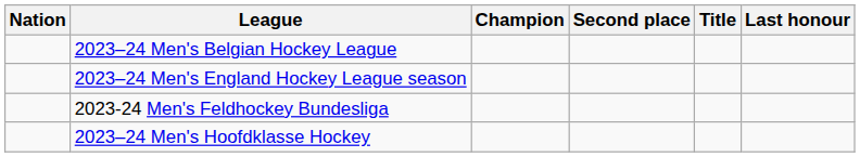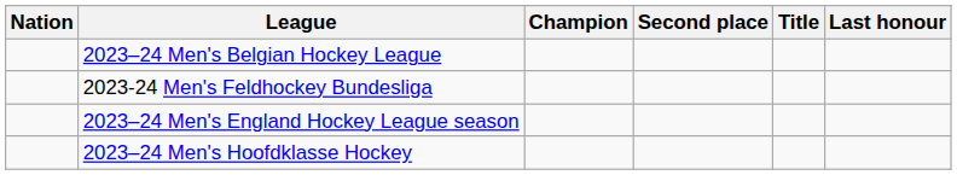rows swapped: 2023-24 Men's Feldhockey Bundesliga <-> 2023–24 Men's England Hockey League season
